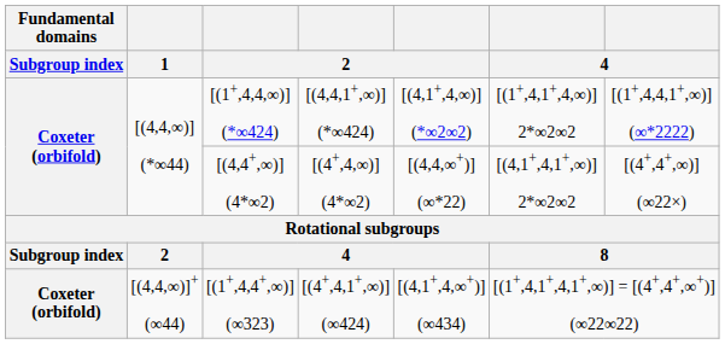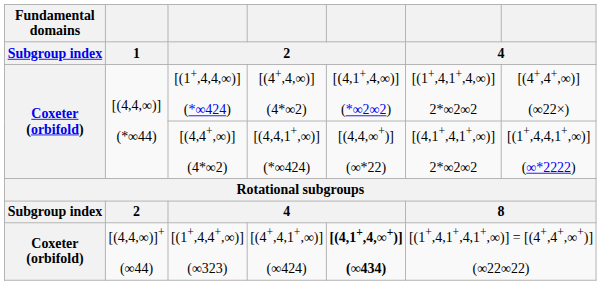[(1+,4,4,∞)] (*∞424) | column 4: [(4,4,1+,∞)] (*∞424) -> [(4+,4,∞)] (4*∞2)
[(1+,4,4,∞)] (*∞424) | column 7: [(1+,4,4,1+,∞)] (∞*2222) -> [(4+,4+,∞)] (∞22×)
[(4,4+,∞)] (4*∞2) | column 4: [(4+,4,∞)] (4*∞2) -> [(4,4,1+,∞)] (*∞424)
[(4,4+,∞)] (4*∞2) | column 7: [(4+,4+,∞)] (∞22×) -> [(1+,4,4,1+,∞)] (∞*2222)
[(1+,4,4+,∞)] (∞323) | column 5: normal -> bold
